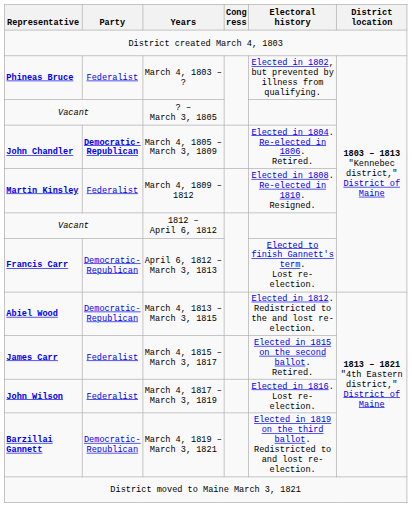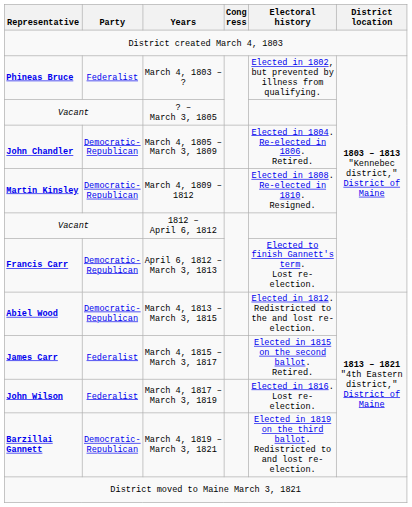March 4, 1805 – March 3, 1809 | Party: bold -> normal
March 4, 1809 – 1812 | Party: Federalist -> Democratic- Republican
